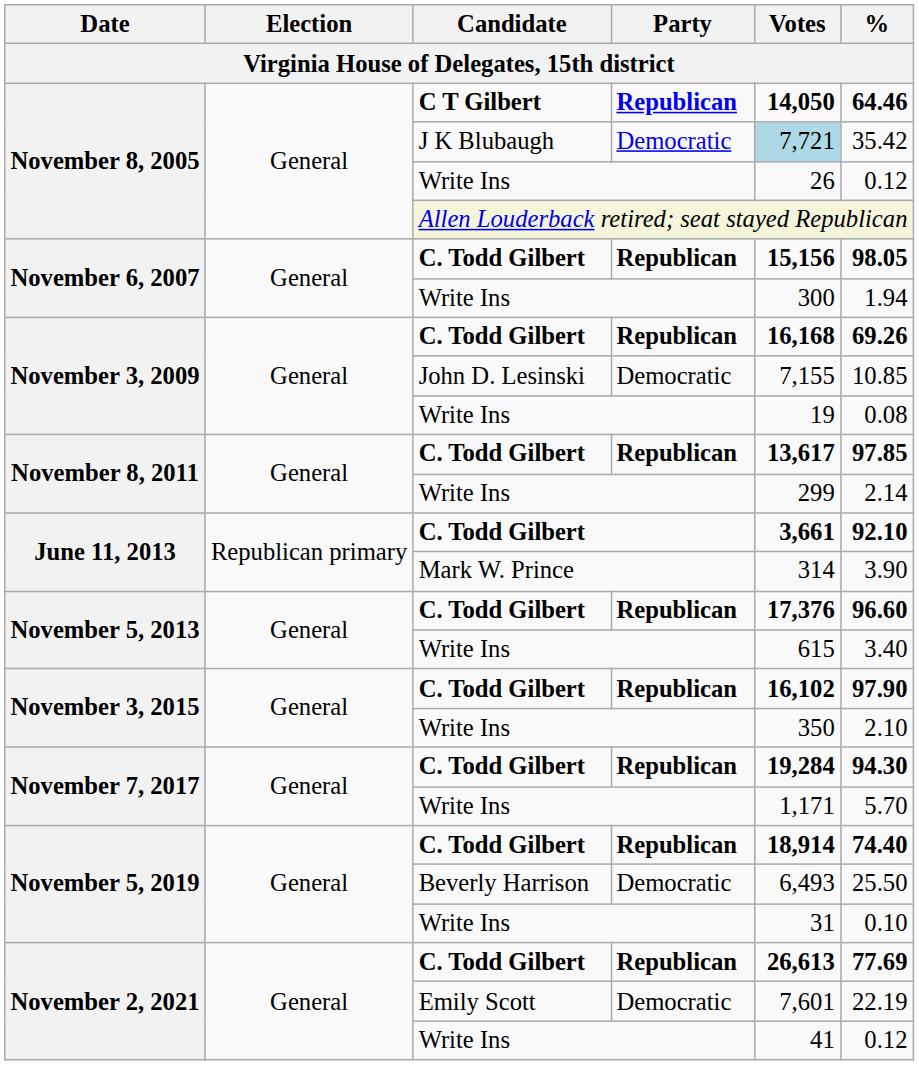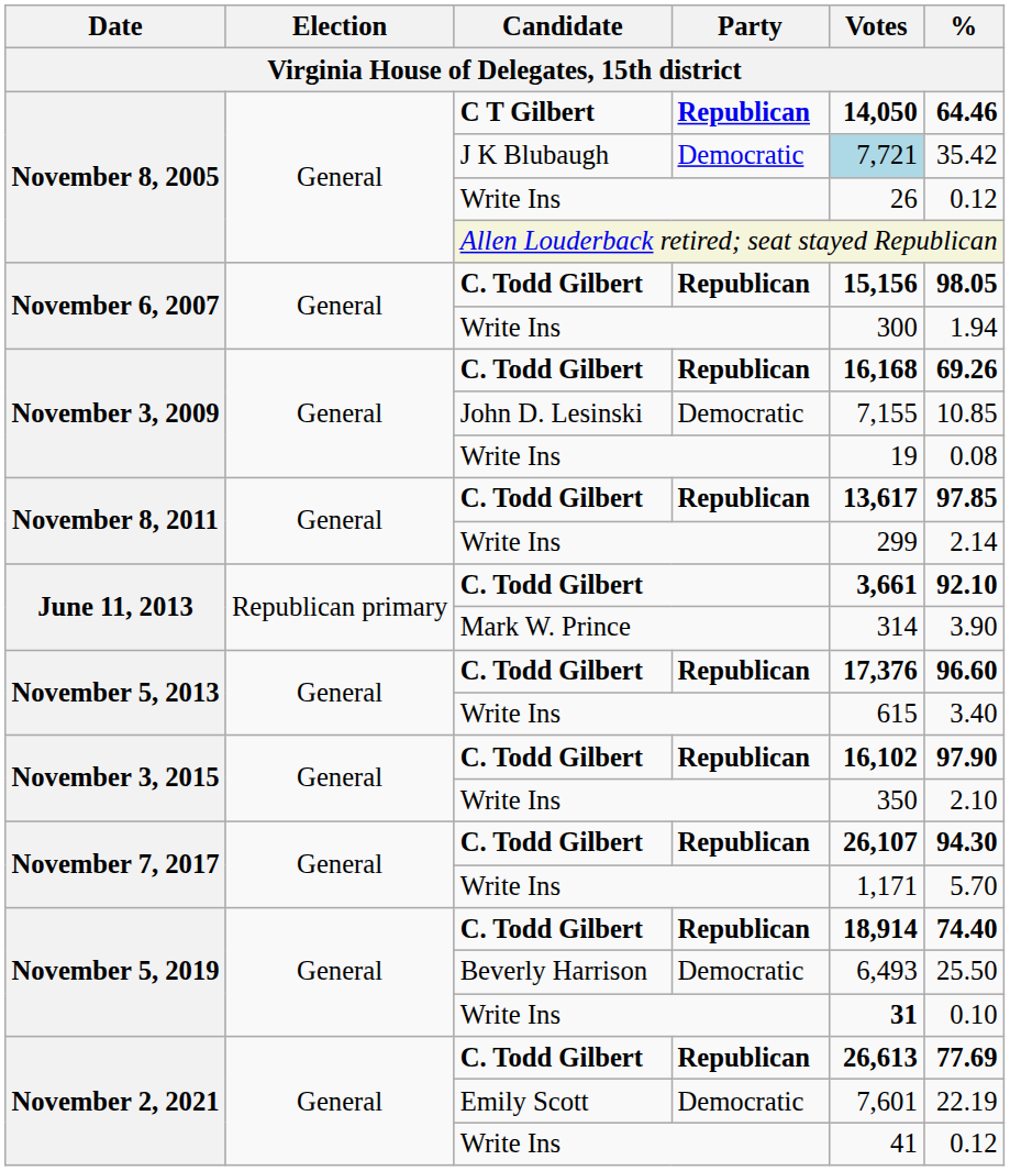November 7, 2017 / C. Todd Gilbert | Votes: 19,284 -> 26,107
November 5, 2019 / Write Ins | Votes: normal -> bold
